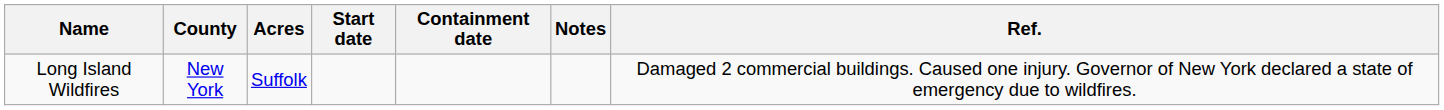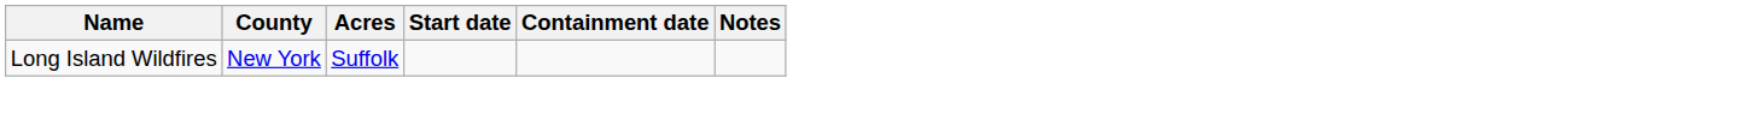- column: Ref. | Damaged 2 commercial buildings. Caused one injury. Governor of New York declared a state of emergency due to wildfires.
